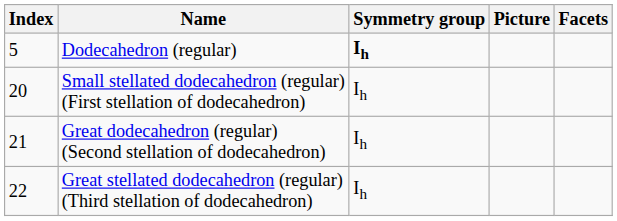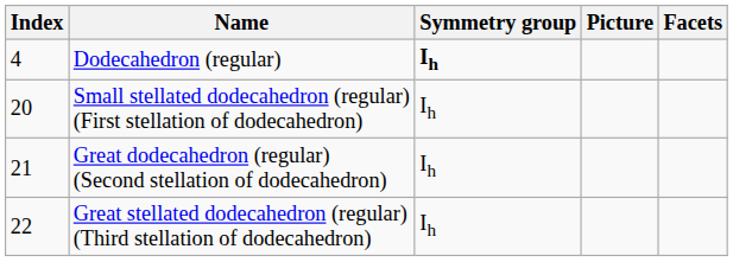Dodecahedron (regular) | Index: 5 -> 4
